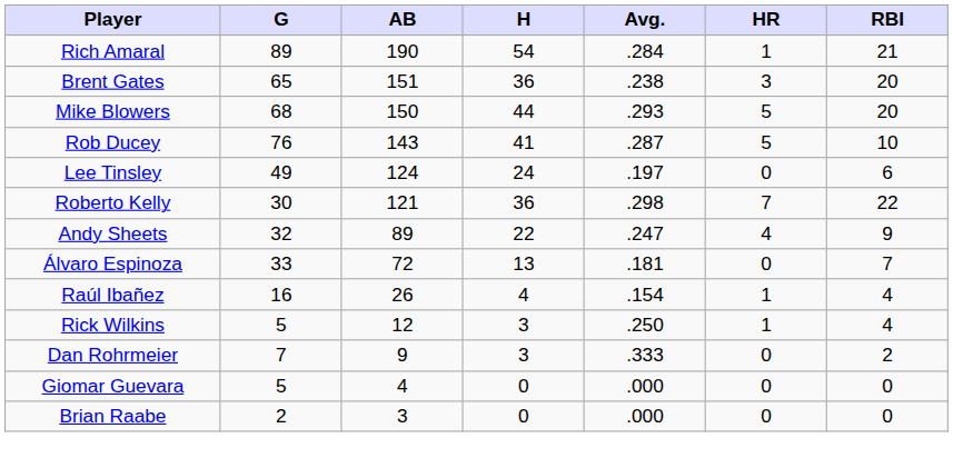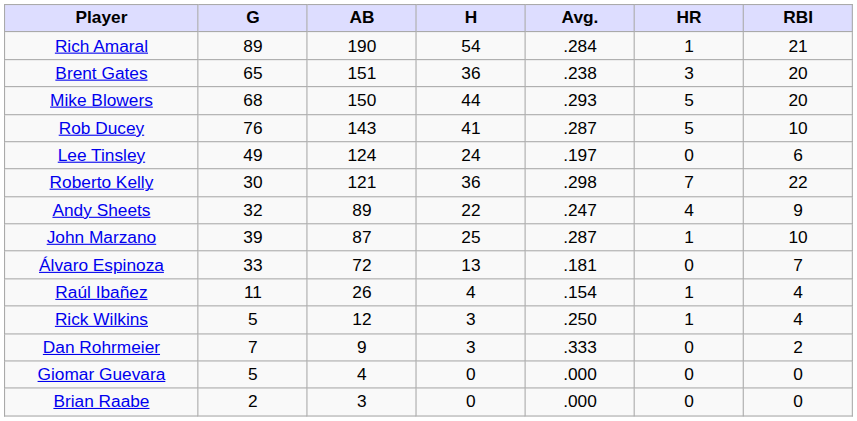+ row: John Marzano | 39 | 87 | 25 | .287 | 1 | 10
Raúl Ibañez | G: 16 -> 11
